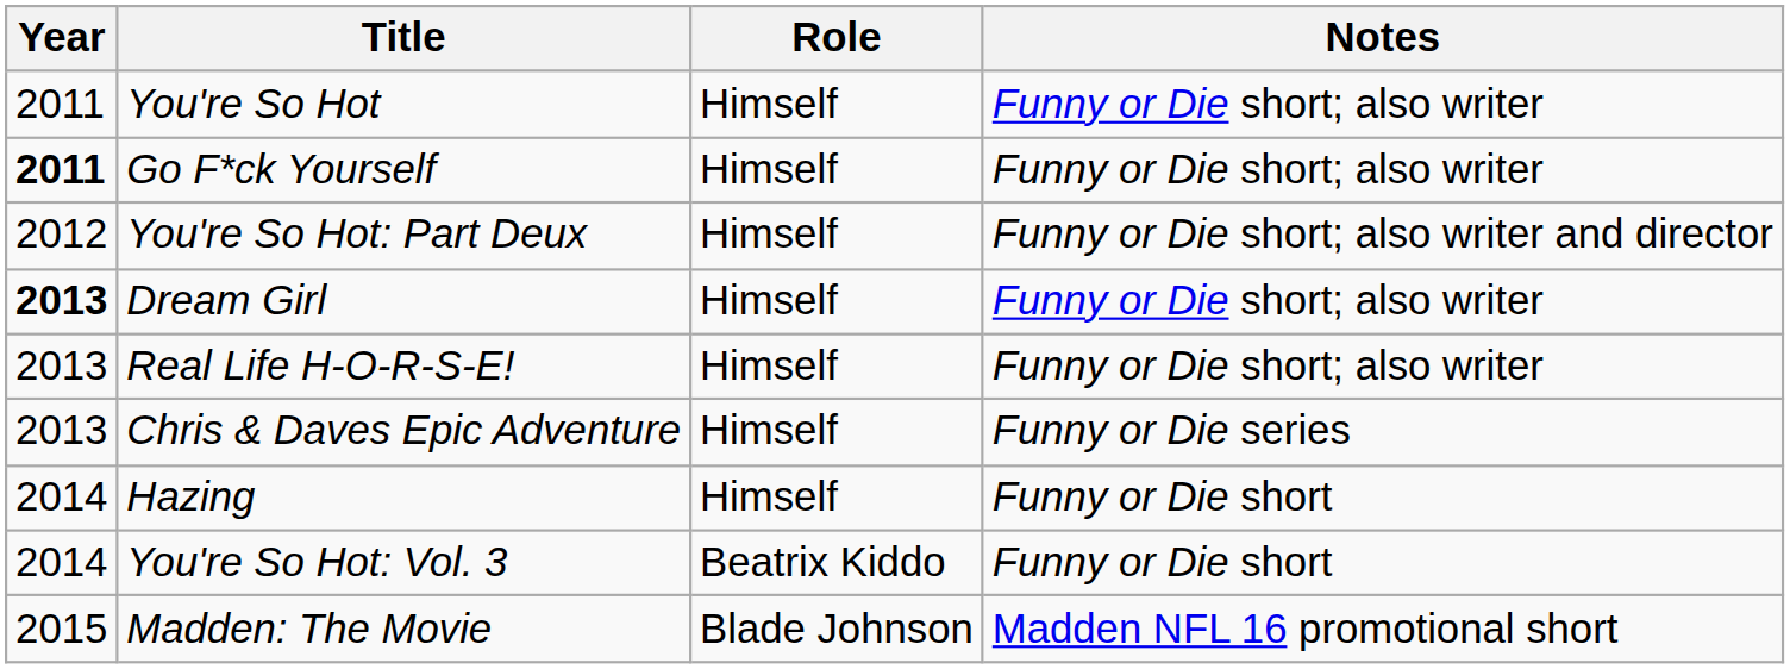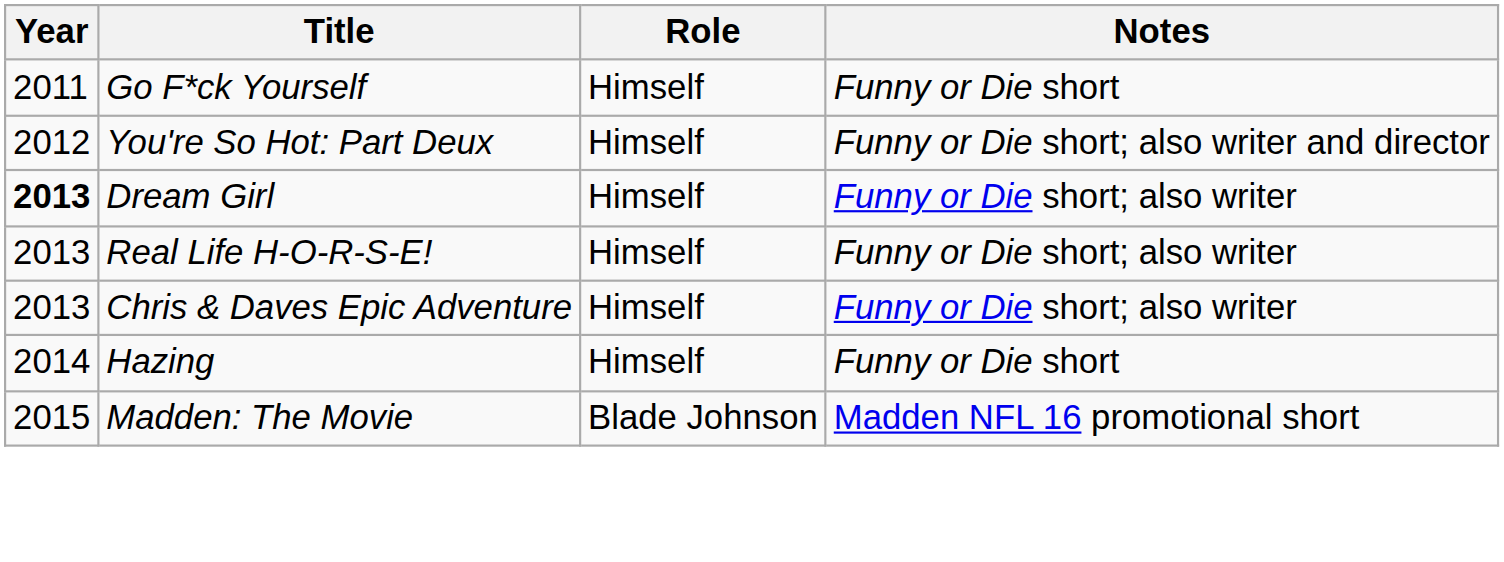- row: 2011 | You're So Hot | Himself | Funny or Die short; also writer
Go F*ck Yourself | Year: bold -> normal
Go F*ck Yourself | Notes: Funny or Die short; also writer -> Funny or Die short
Chris & Daves Epic Adventure | Notes: Funny or Die series -> Funny or Die short; also writer
- row: 2014 | You're So Hot: Vol. 3 | Beatrix Kiddo | Funny or Die short
